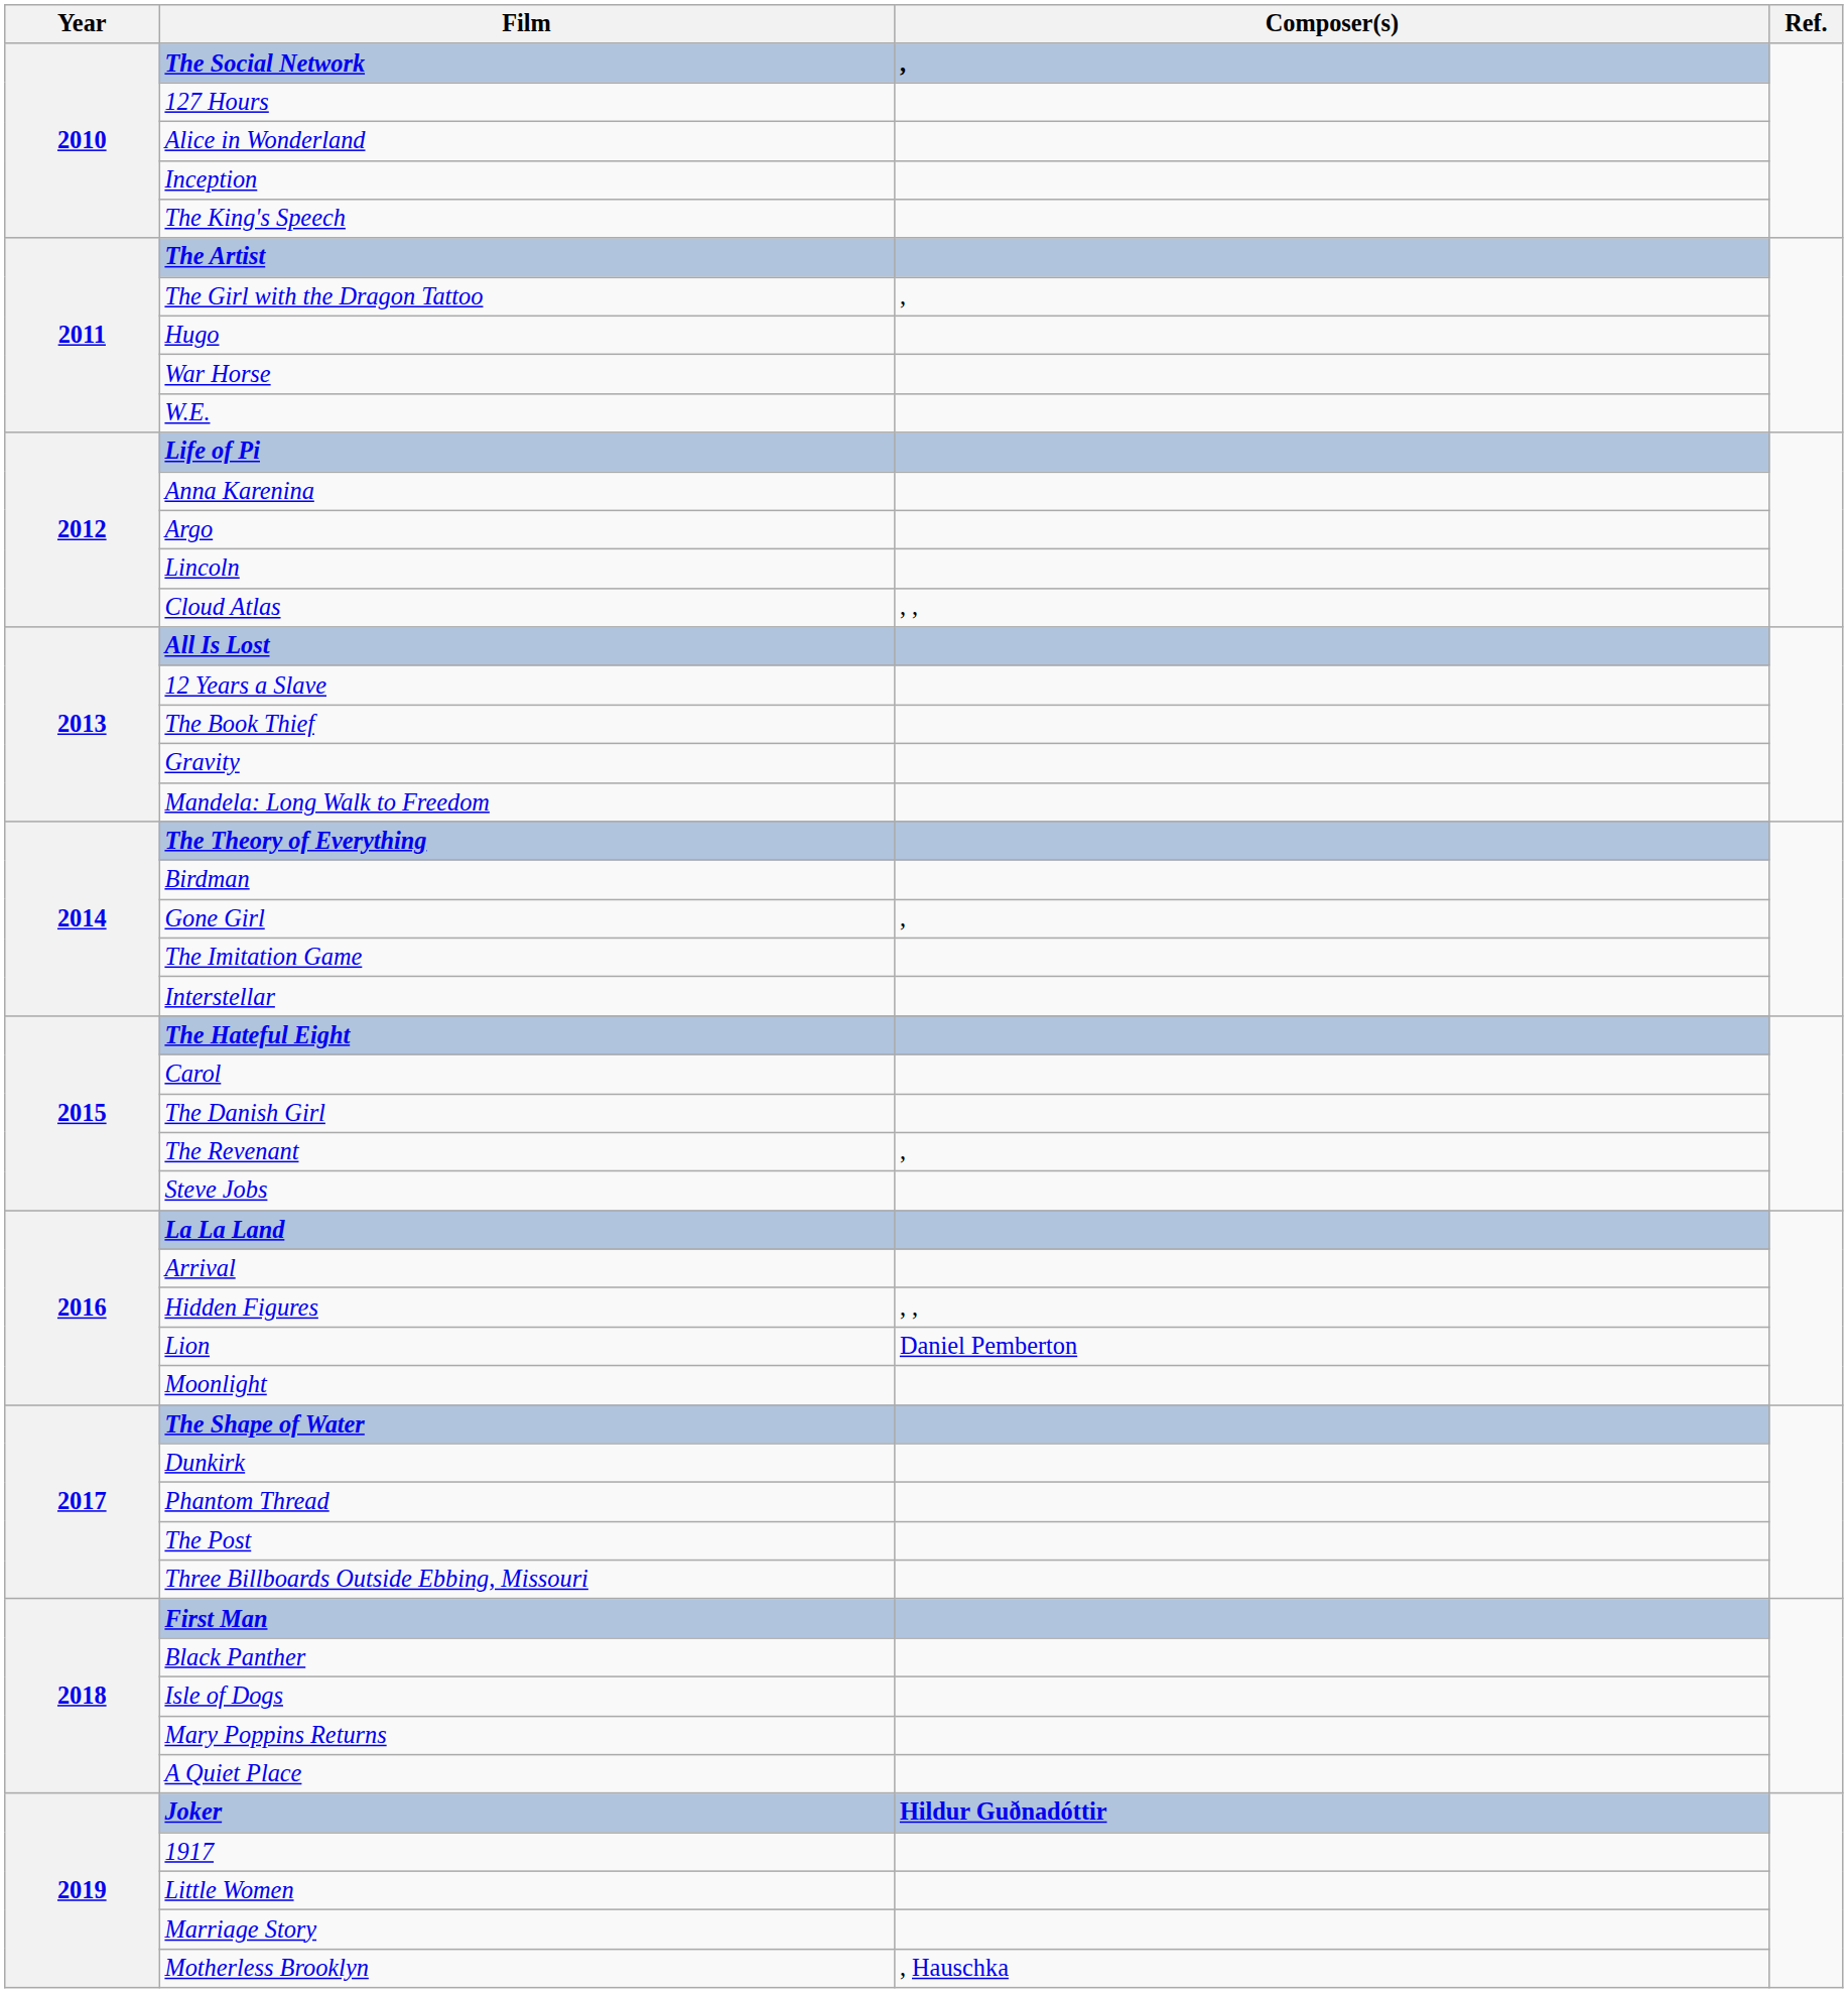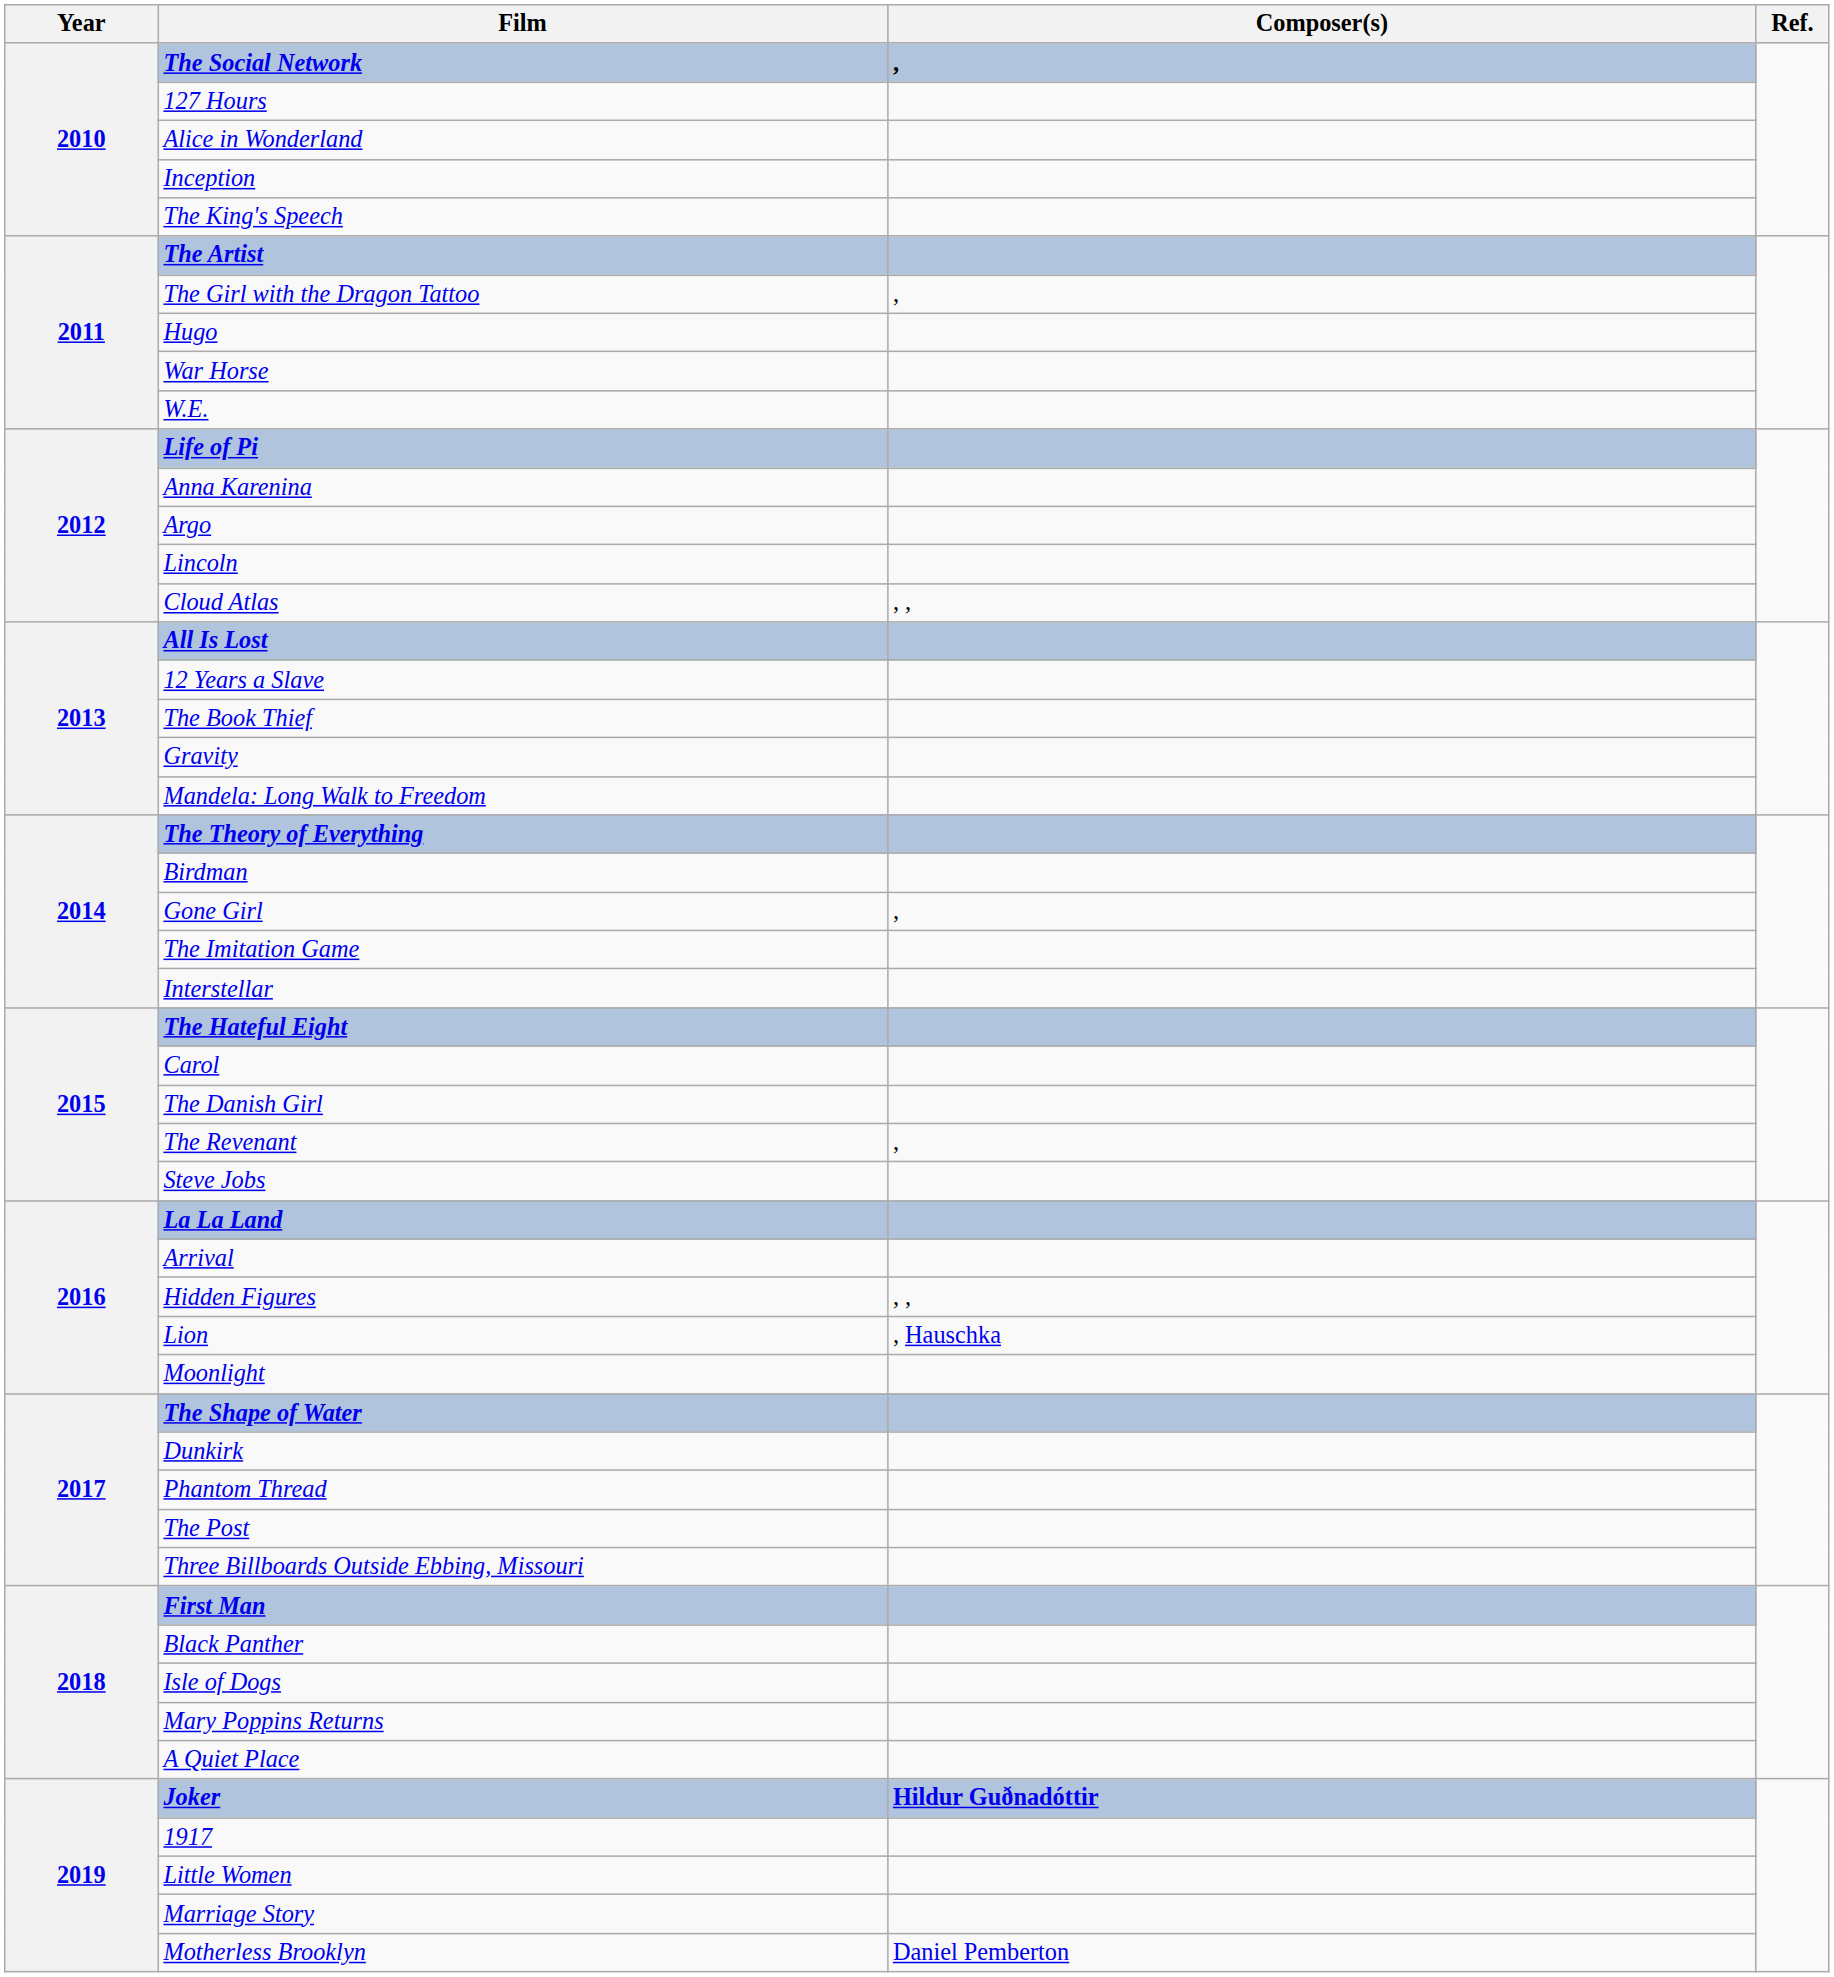Lion | Composer(s): Daniel Pemberton -> , Hauschka
Motherless Brooklyn | Composer(s): , Hauschka -> Daniel Pemberton
